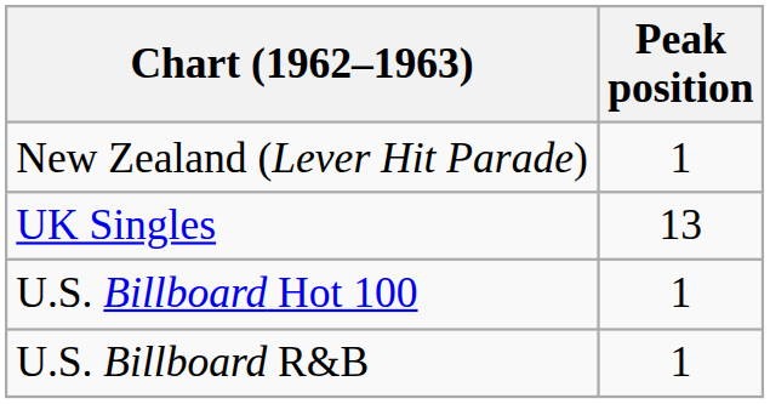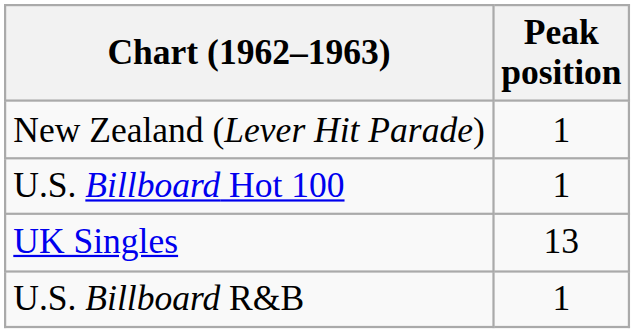rows swapped: UK Singles <-> U.S. Billboard Hot 100
